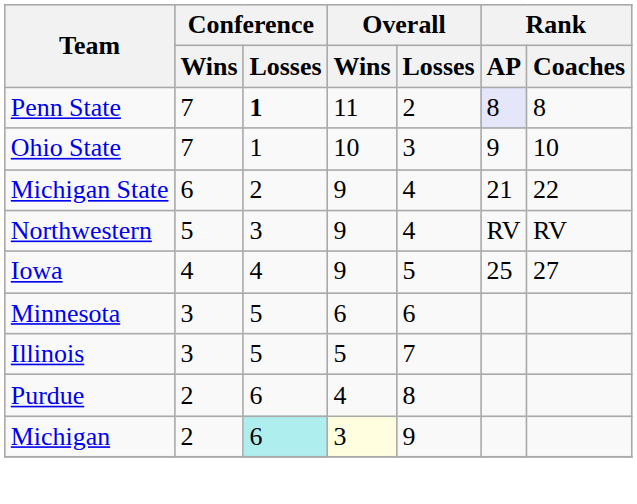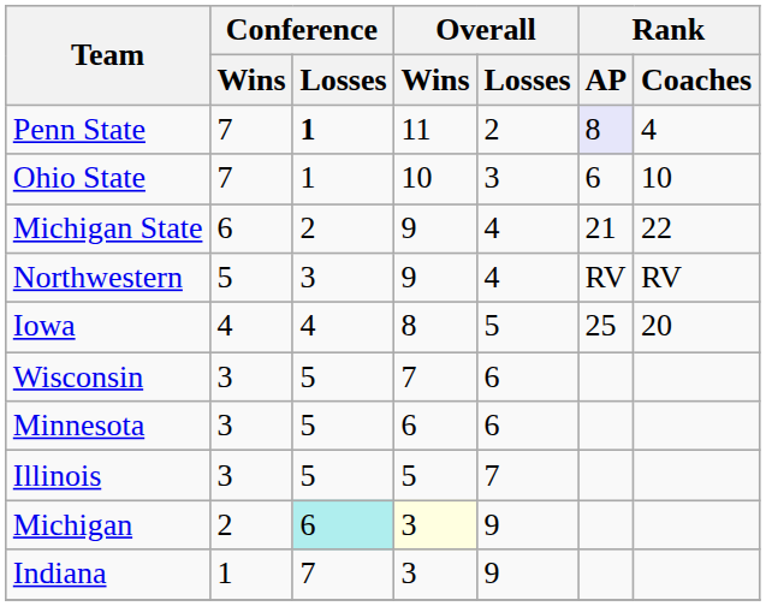Penn State | Rank / Coaches: 8 -> 4
Ohio State | Rank / AP: 9 -> 6
Iowa | Overall / Wins: 9 -> 8
Iowa | Rank / Coaches: 27 -> 20
+ row: Wisconsin | 3 | 5 | 7 | 6
- row: Purdue | 2 | 6 | 4 | 8
+ row: Indiana | 1 | 7 | 3 | 9
